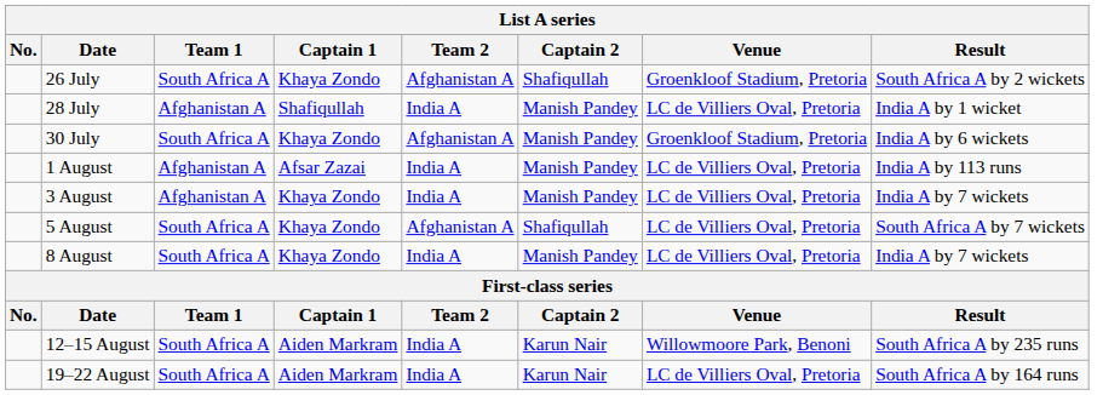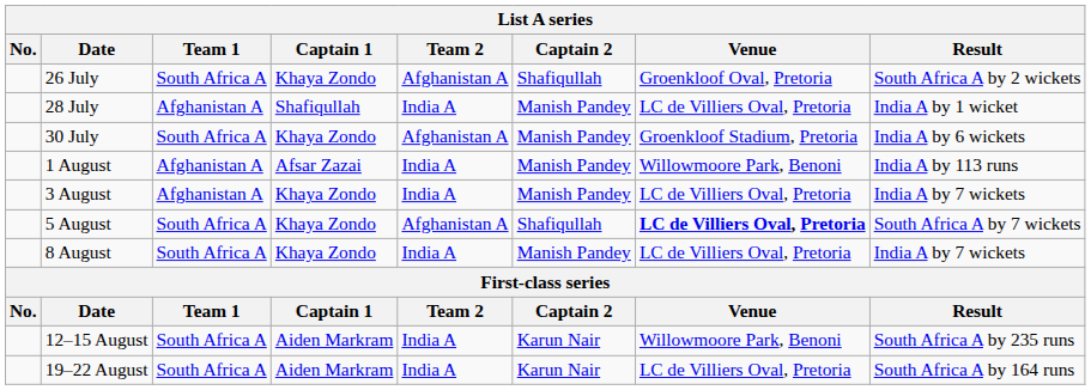26 July | Venue: Groenkloof Stadium, Pretoria -> Groenkloof Oval, Pretoria
1 August | Venue: LC de Villiers Oval, Pretoria -> Willowmoore Park, Benoni
5 August | Venue: normal -> bold
